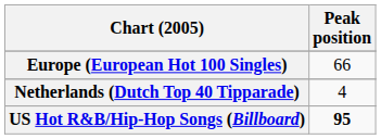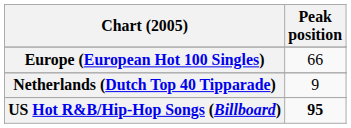Netherlands (Dutch Top 40 Tipparade) | Peak position: 4 -> 9
